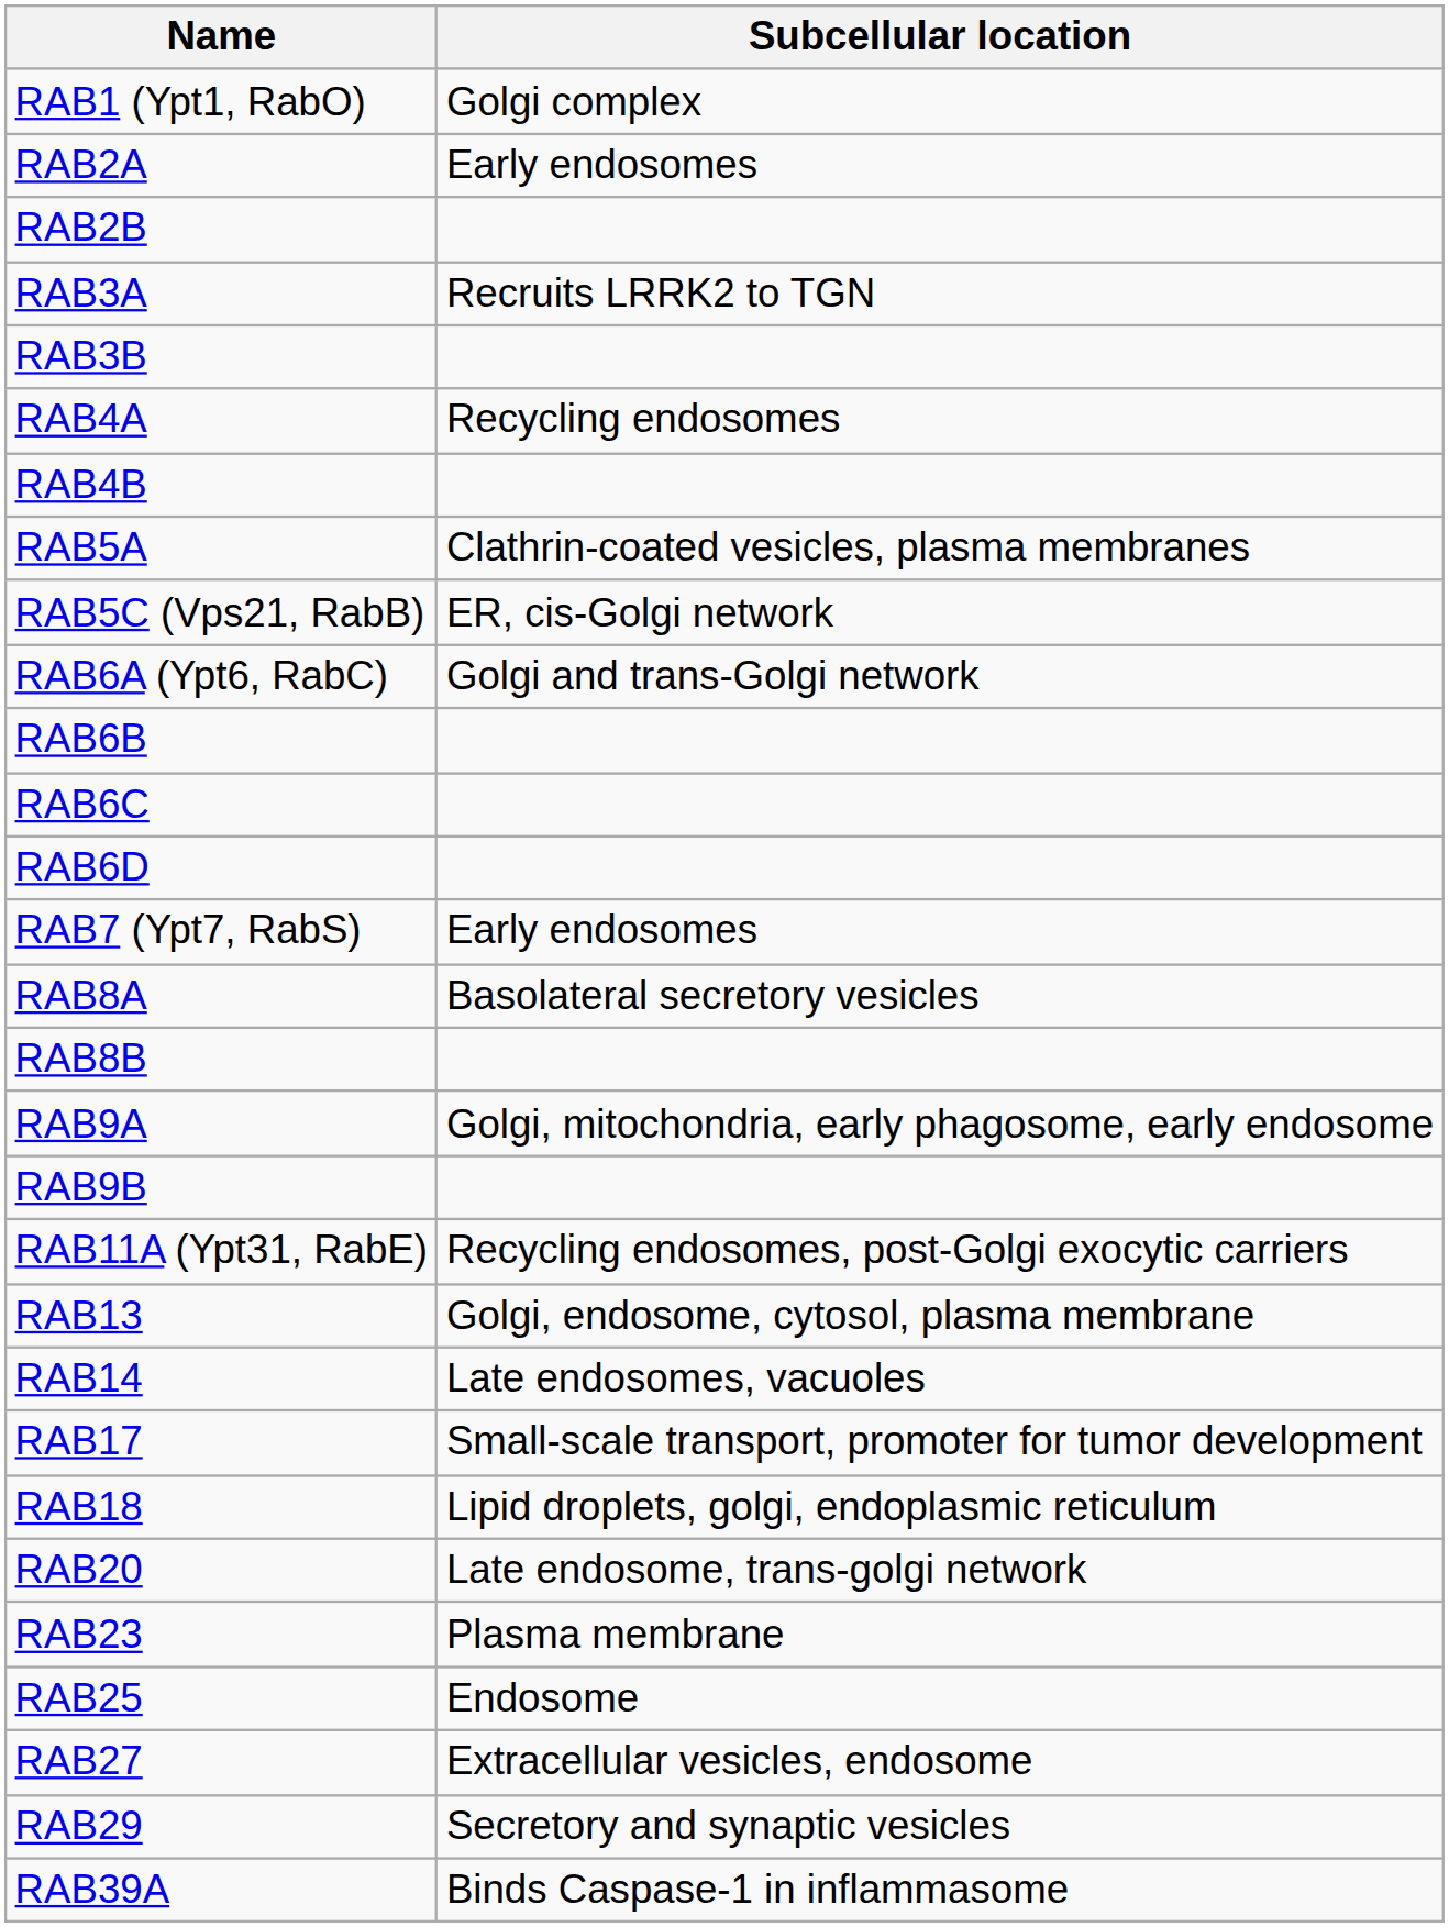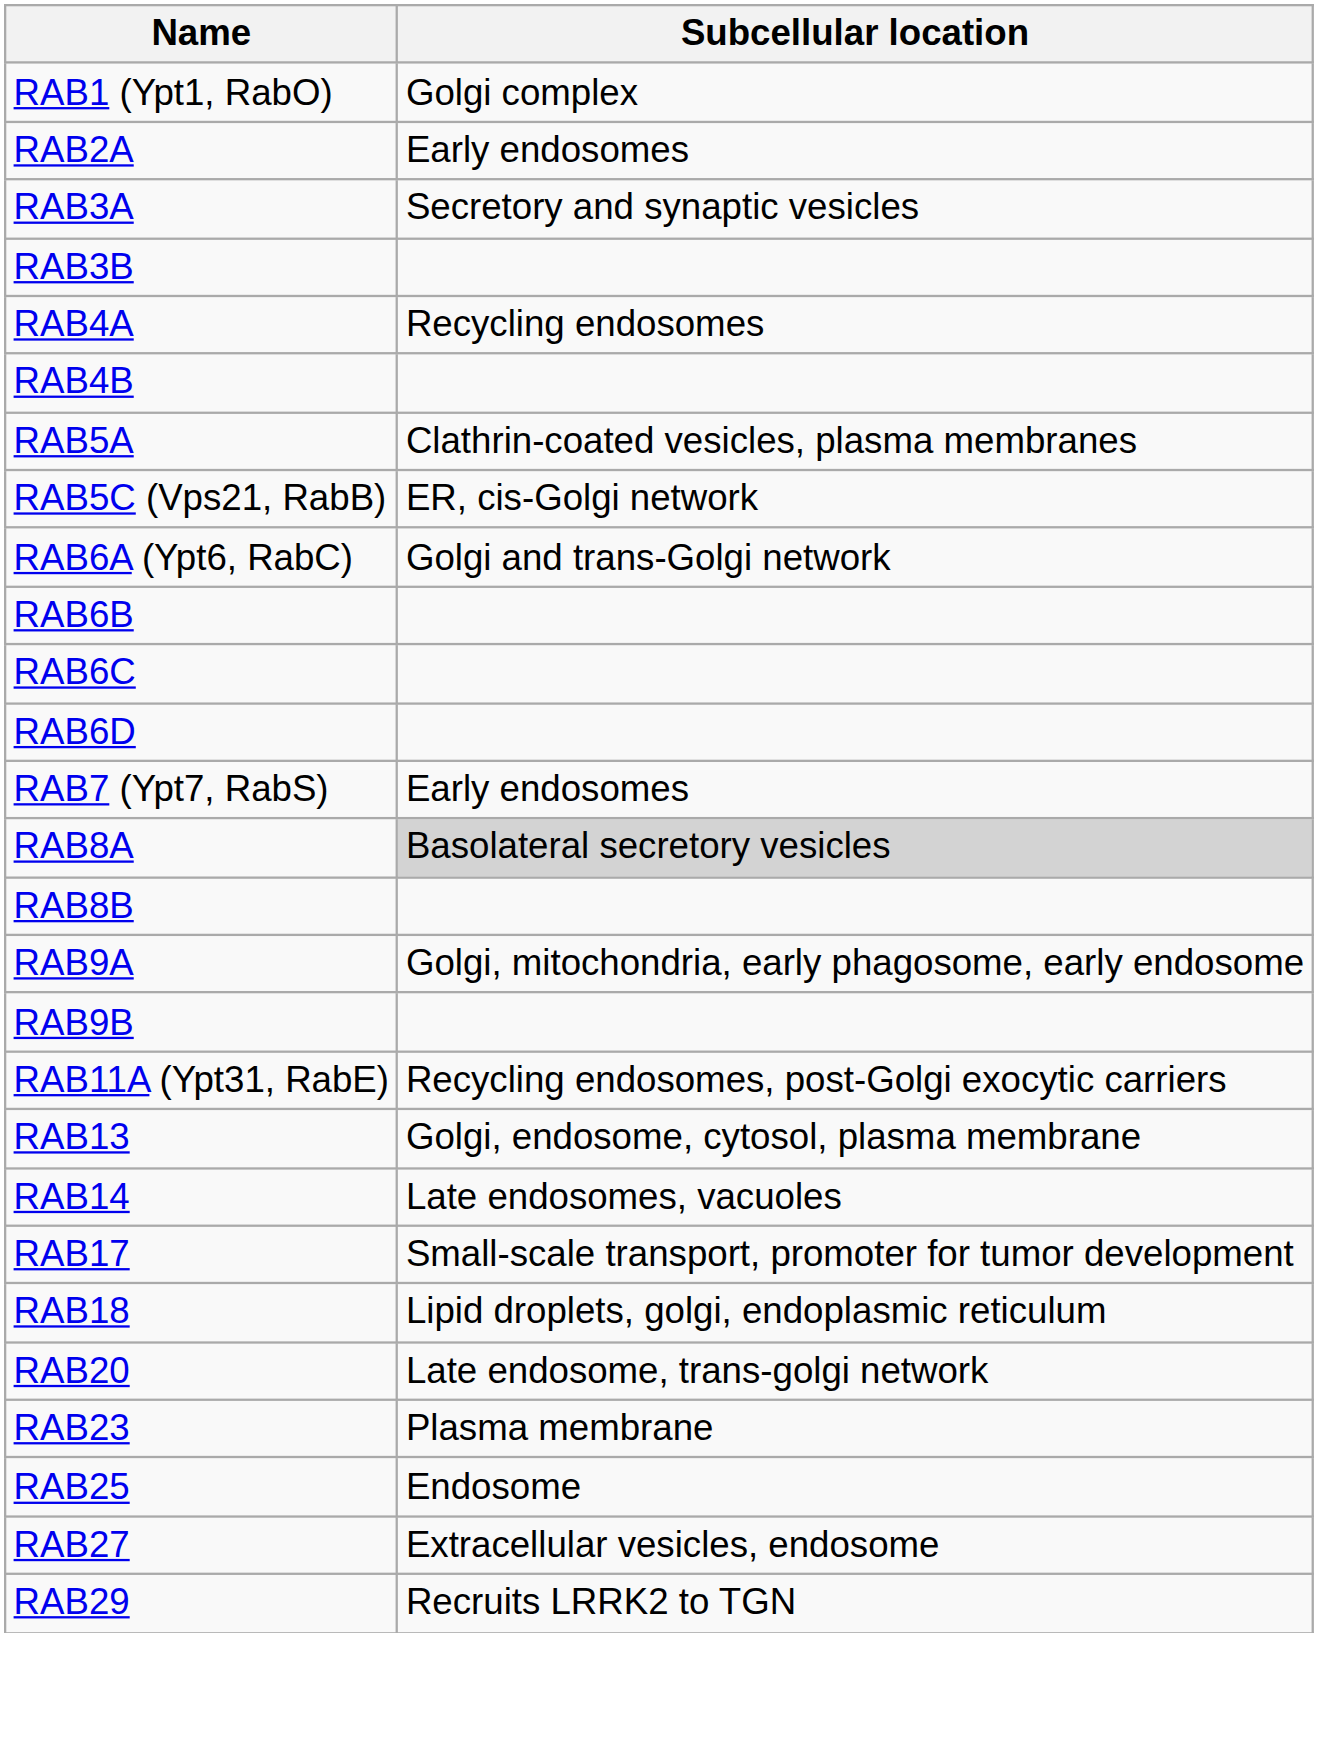- row: RAB2B
RAB3A | Subcellular location: Recruits LRRK2 to TGN -> Secretory and synaptic vesicles
RAB8A | Subcellular location: no background -> lightgrey background
RAB29 | Subcellular location: Secretory and synaptic vesicles -> Recruits LRRK2 to TGN
- row: RAB39A | Binds Caspase-1 in inflammasome
